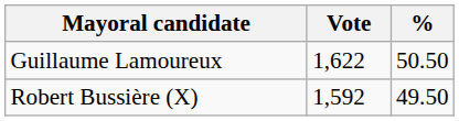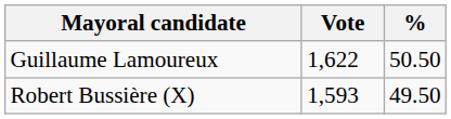Robert Bussière (X) | Vote: 1,592 -> 1,593
